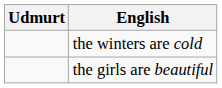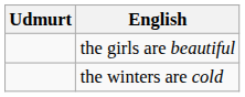rows swapped: the girls are beautiful <-> the winters are cold
